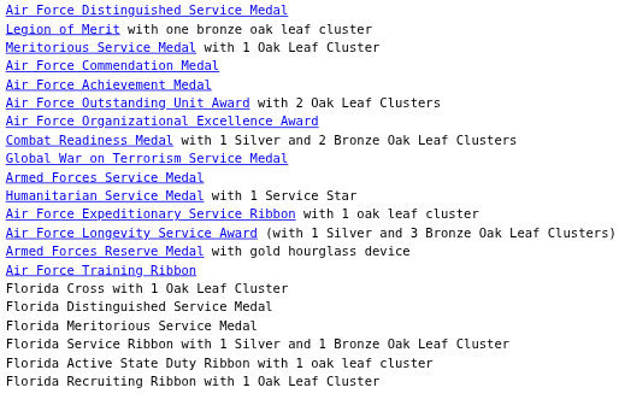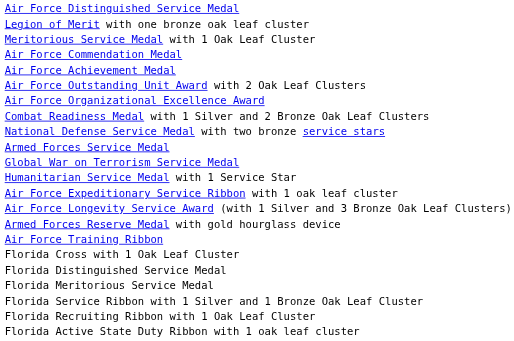+ row: National Defense Service Medal with two bronze service stars
rows swapped: Global War on Terrorism Service Medal <-> Armed Forces Service Medal
rows swapped: Florida Active State Duty Ribbon with 1 oak leaf cluster <-> Florida Recruiting Ribbon with 1 Oak Leaf Cluster
